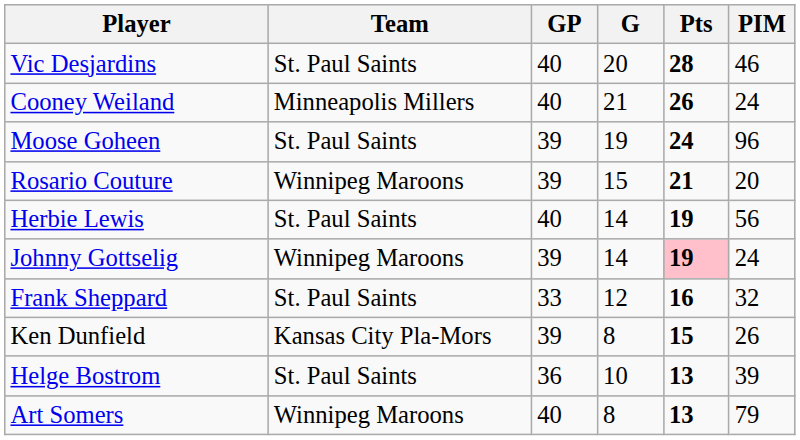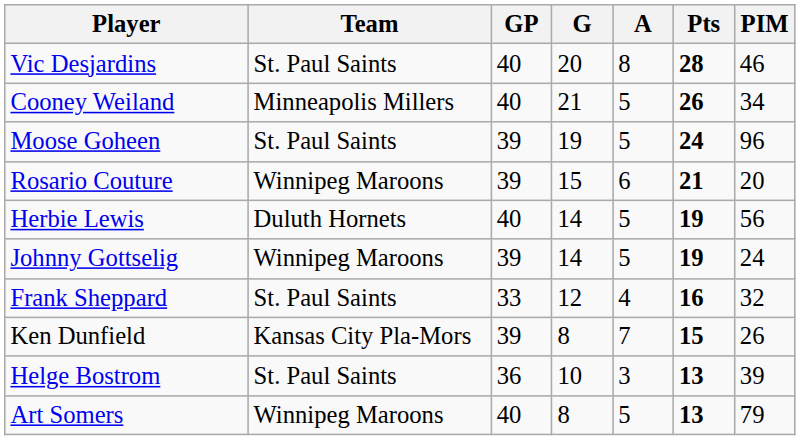+ column: A | 8 | 5 | 5 | 6 | 5 | 5 | 4 | 7 | 3 | 5
Cooney Weiland | PIM: 24 -> 34
Herbie Lewis | Team: St. Paul Saints -> Duluth Hornets
Johnny Gottselig | Pts: pink background -> no background
